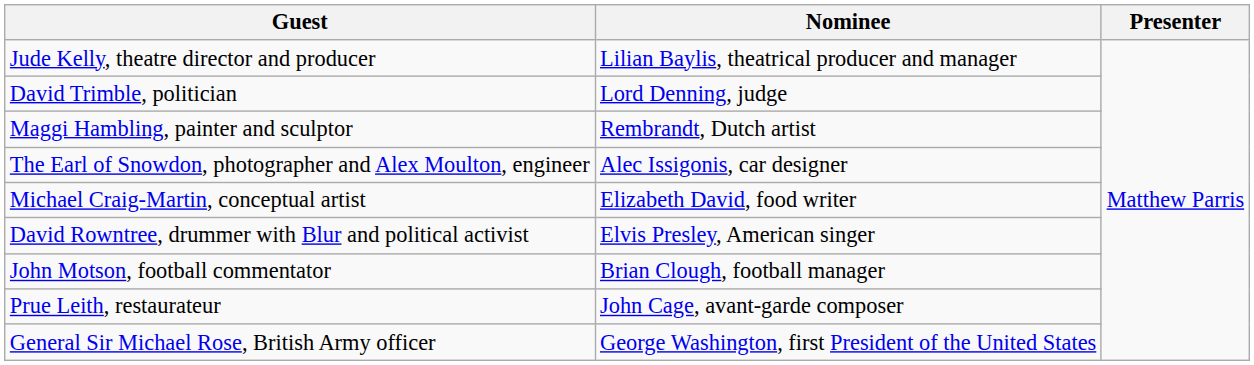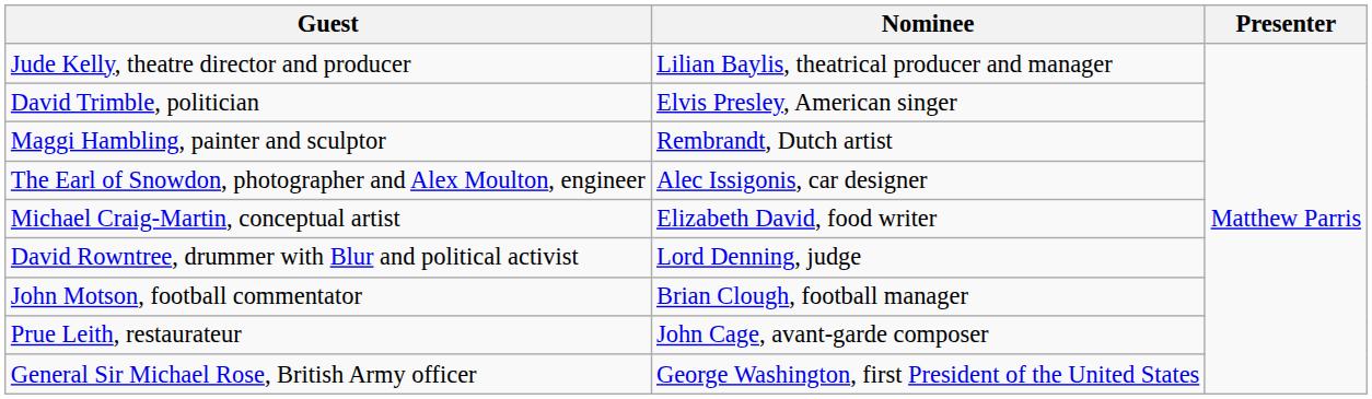David Trimble, politician | Nominee: Lord Denning, judge -> Elvis Presley, American singer
David Rowntree, drummer with Blur and political activist | Nominee: Elvis Presley, American singer -> Lord Denning, judge
